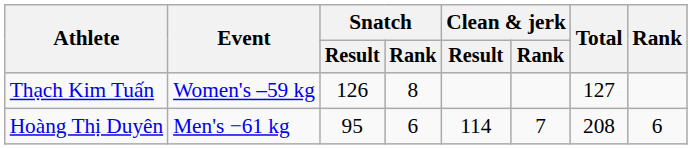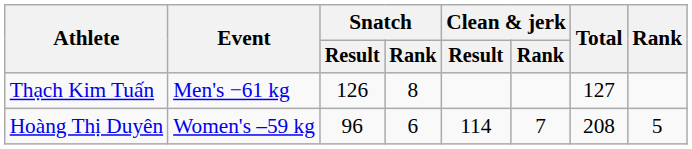Thạch Kim Tuấn | Event: Women's –59 kg -> Men's −61 kg
Hoàng Thị Duyên | Event: Men's −61 kg -> Women's –59 kg
Hoàng Thị Duyên | Snatch / Result: 95 -> 96
Hoàng Thị Duyên | Rank: 6 -> 5
